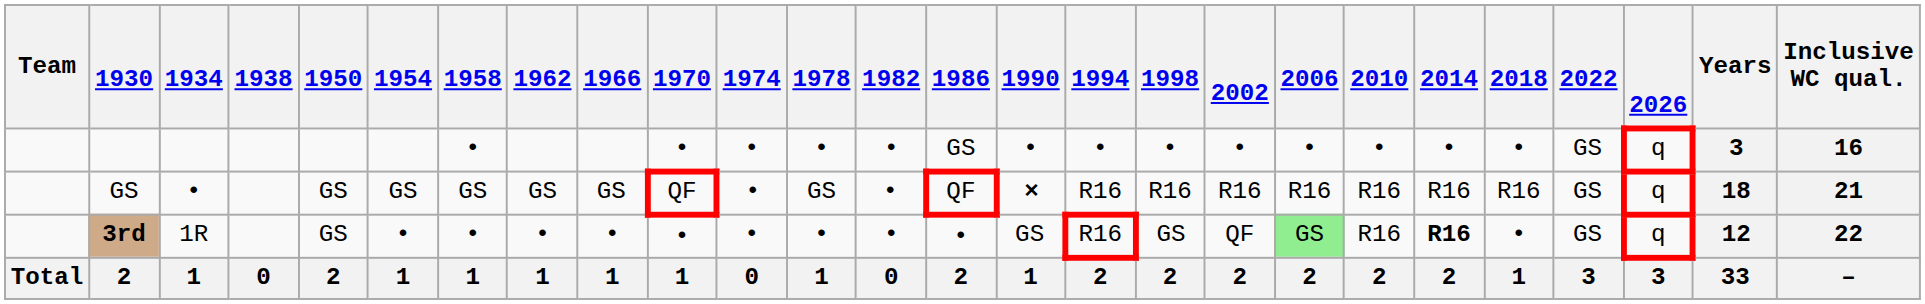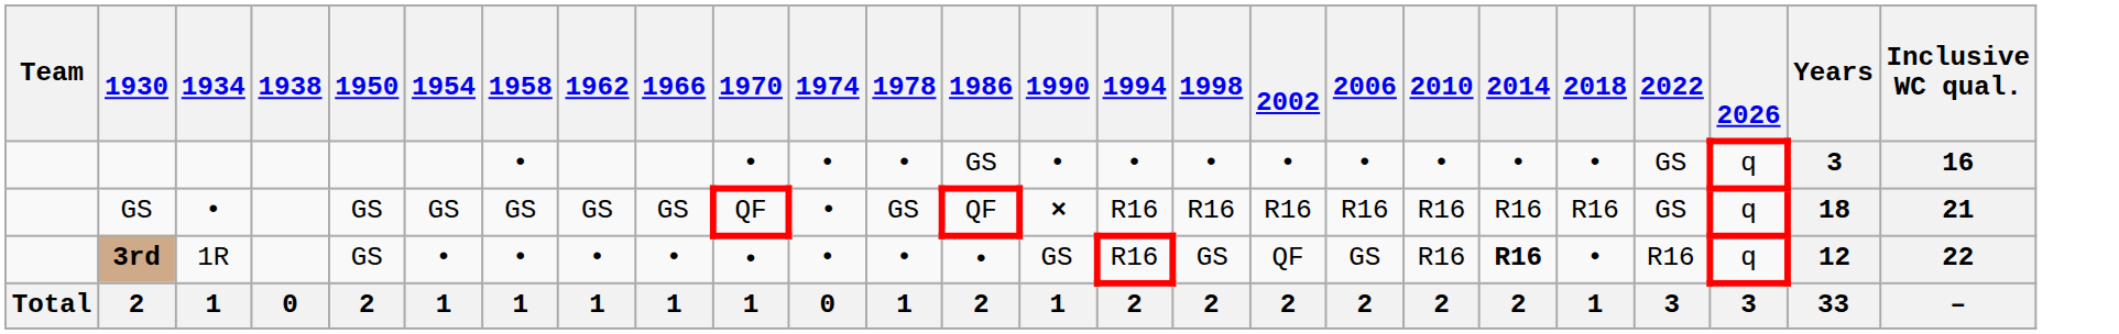- column: 1982 | • | • | • | 0
3rd | 2006: lightgreen background -> no background
3rd | 2022: GS -> R16
